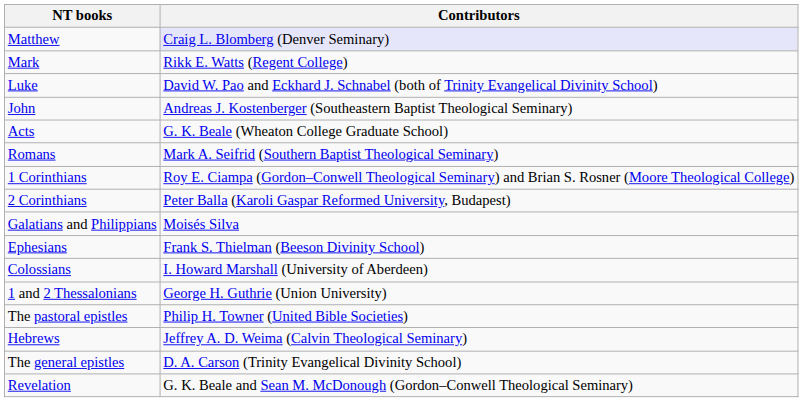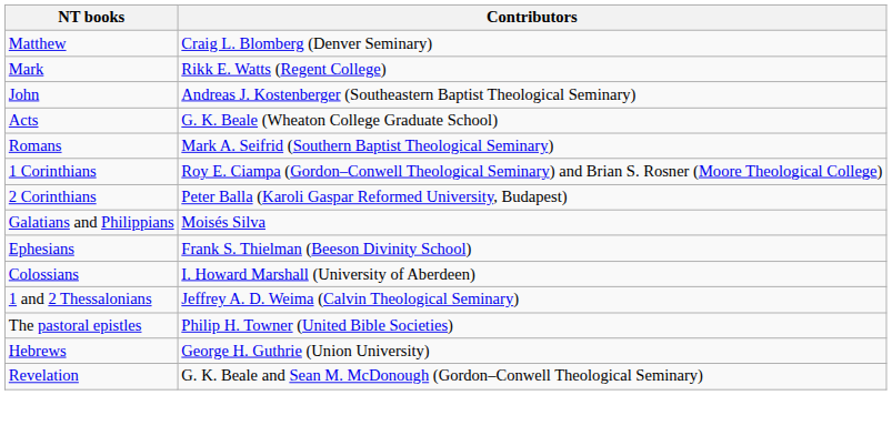Matthew | Contributors: lavender background -> no background
- row: Luke | David W. Pao and Eckhard J. Schnabel (both of Trinity Evangelical Divinity School)
1 and 2 Thessalonians | Contributors: George H. Guthrie (Union University) -> Jeffrey A. D. Weima (Calvin Theological Seminary)
Hebrews | Contributors: Jeffrey A. D. Weima (Calvin Theological Seminary) -> George H. Guthrie (Union University)
- row: The general epistles | D. A. Carson (Trinity Evangelical Divinity School)
